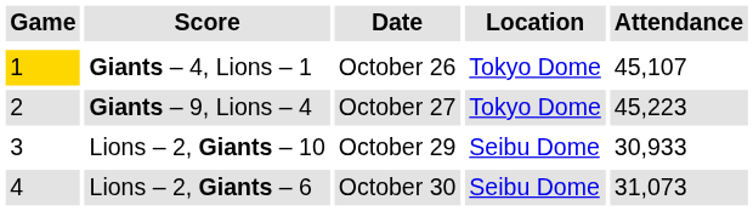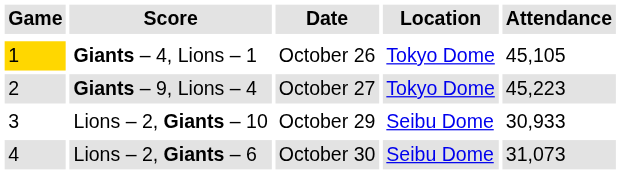Giants – 4, Lions – 1 | Attendance: 45,107 -> 45,105
